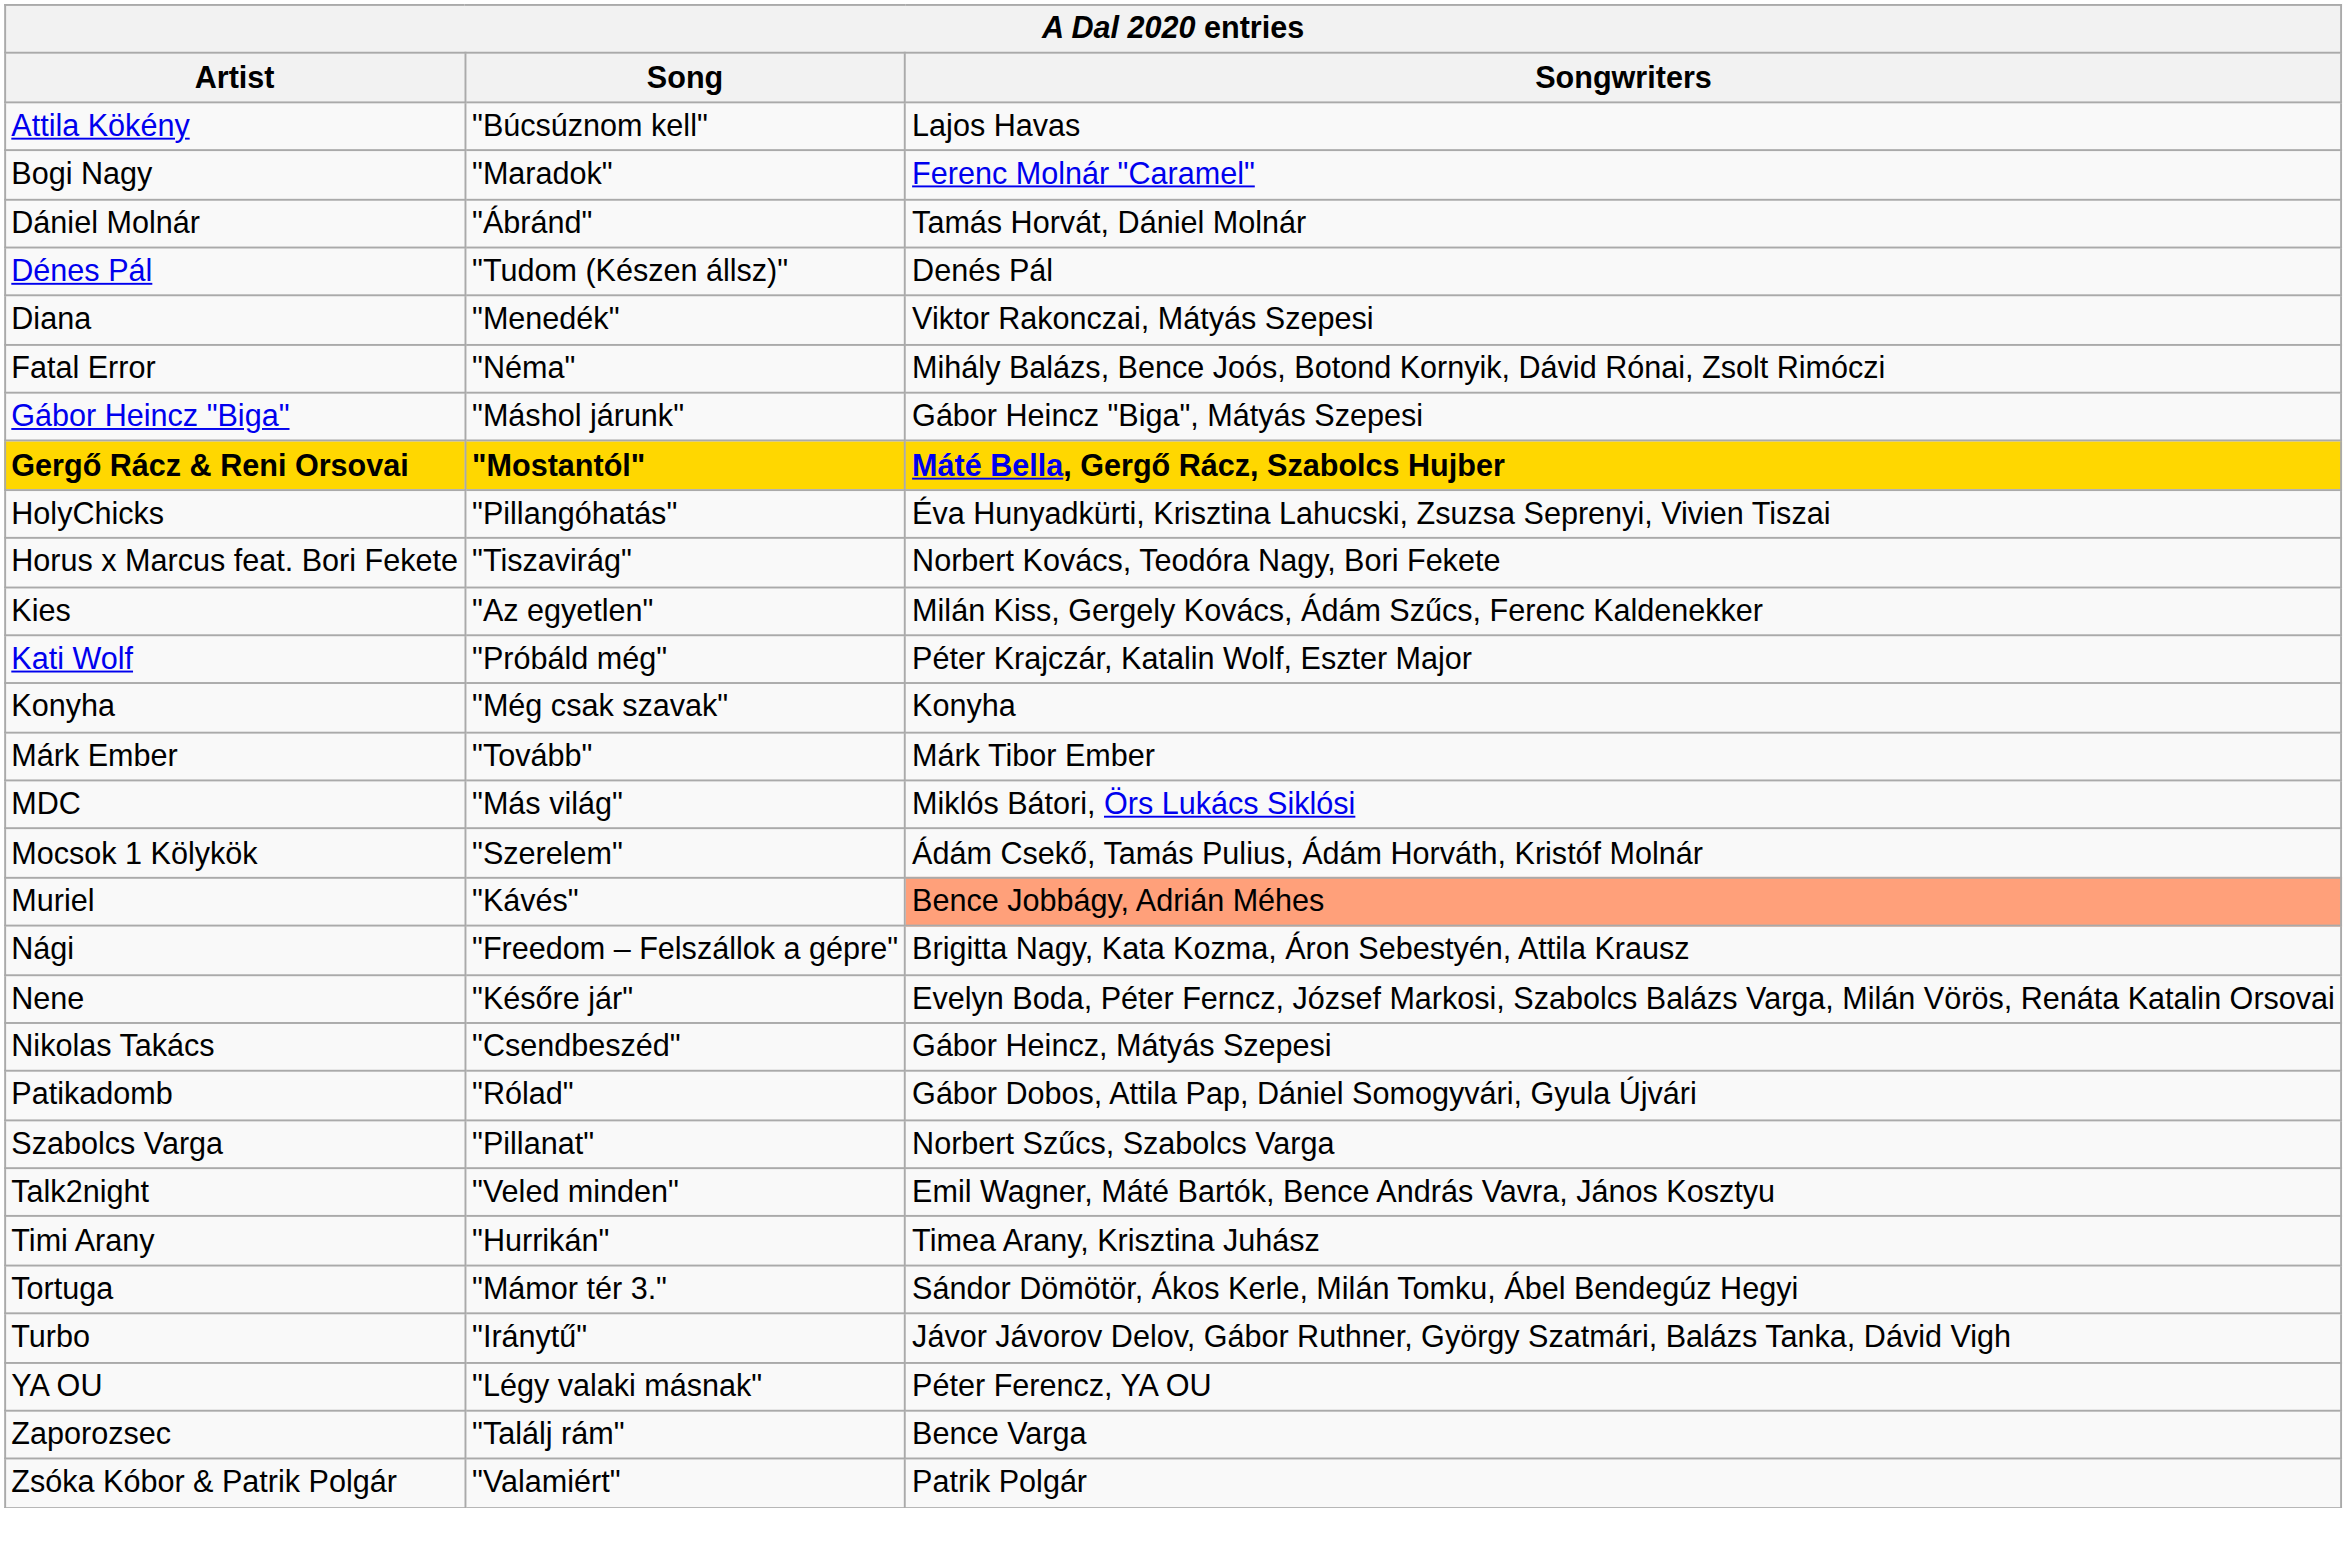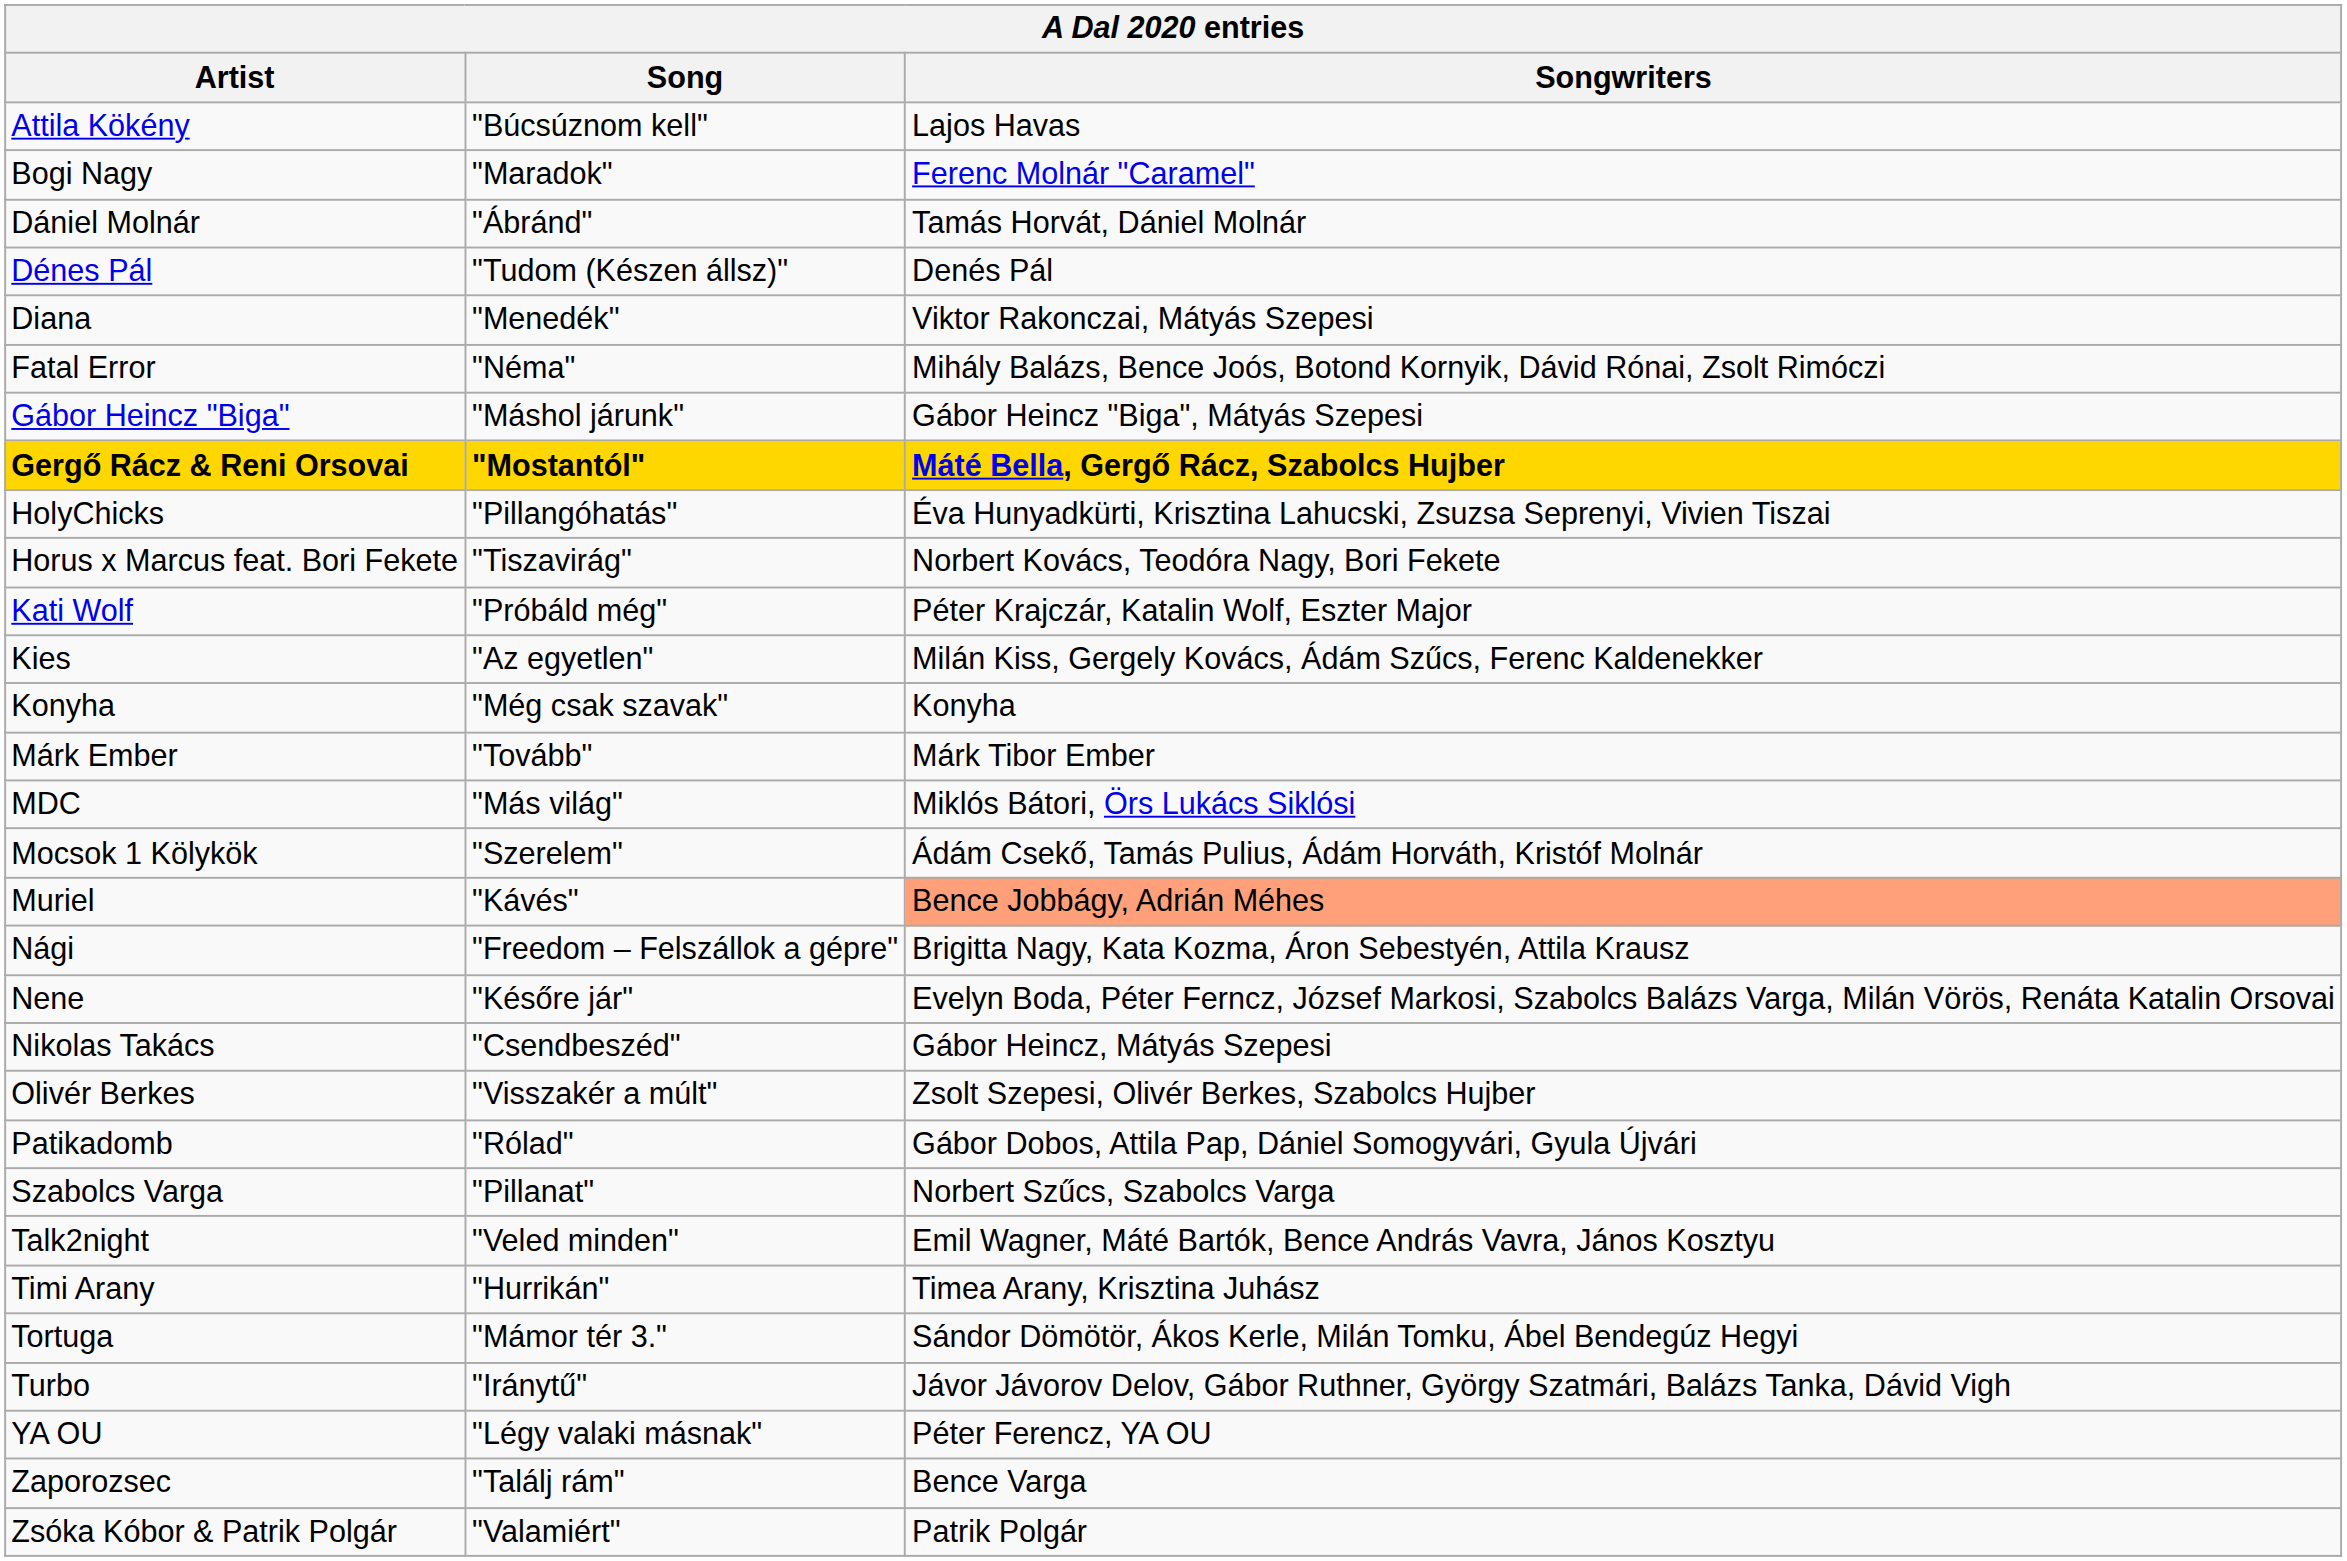rows swapped: Kati Wolf <-> Kies
+ row: Olivér Berkes | "Visszakér a múlt" | Zsolt Szepesi, Olivér Berkes, Szabolcs Hujber
